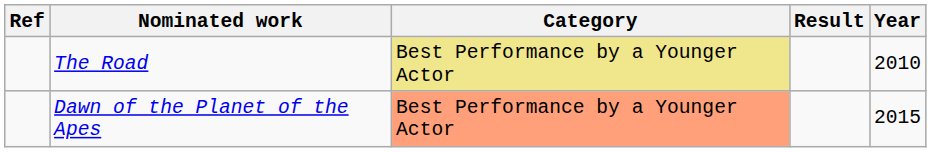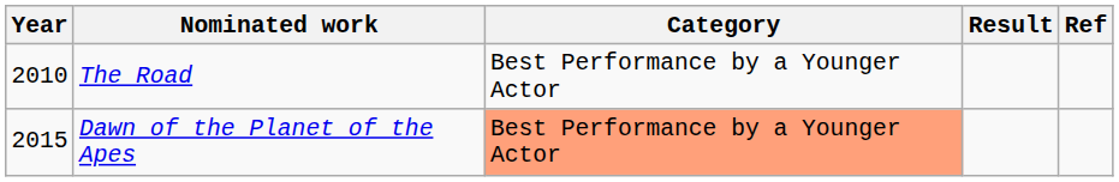columns swapped: Year <-> Ref
The Road | Category: khaki background -> no background
